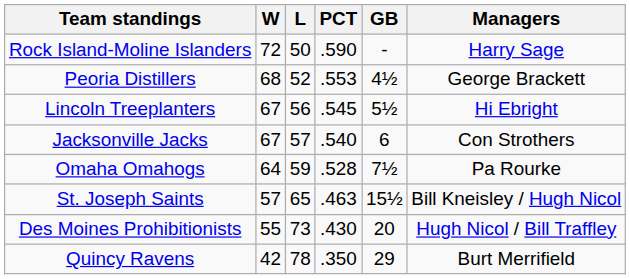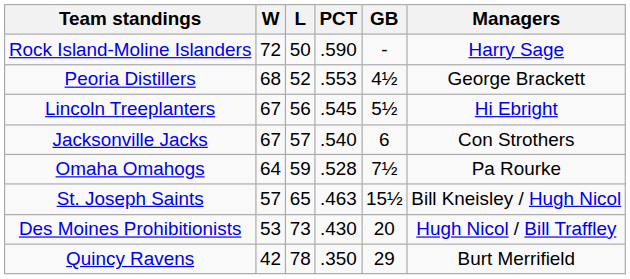Des Moines Prohibitionists | W: 55 -> 53
